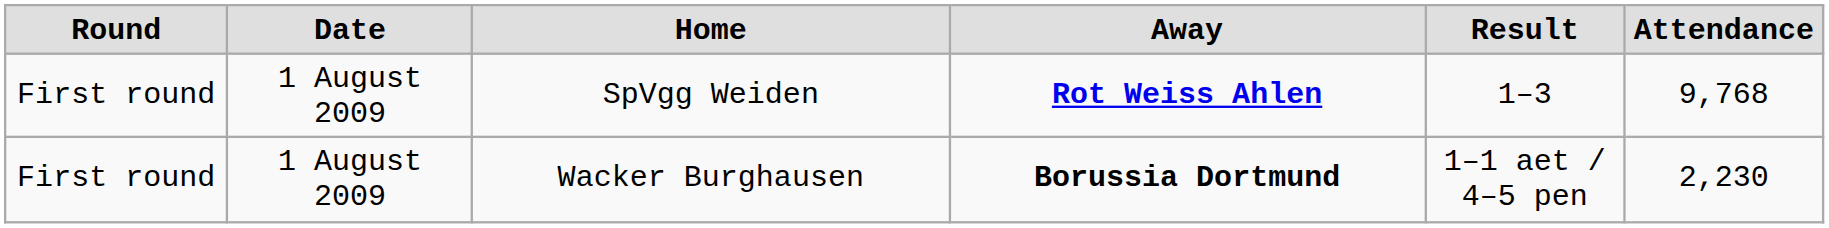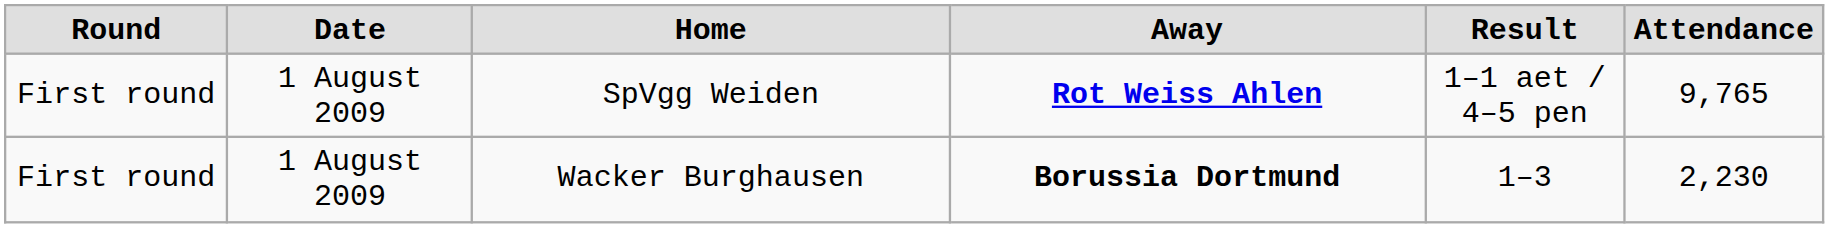SpVgg Weiden | Result: 1–3 -> 1–1 aet / 4–5 pen
SpVgg Weiden | Attendance: 9,768 -> 9,765
Wacker Burghausen | Result: 1–1 aet / 4–5 pen -> 1–3
